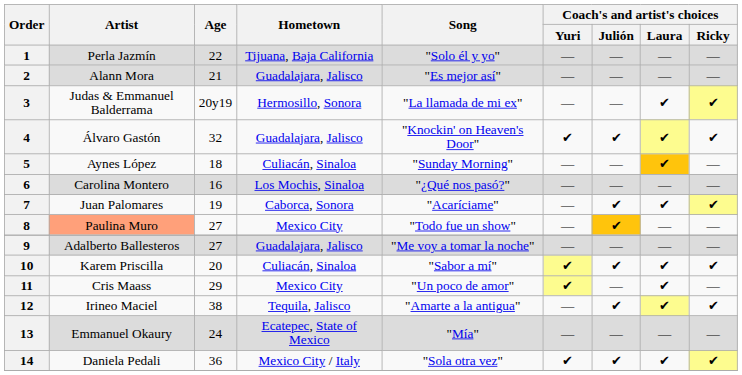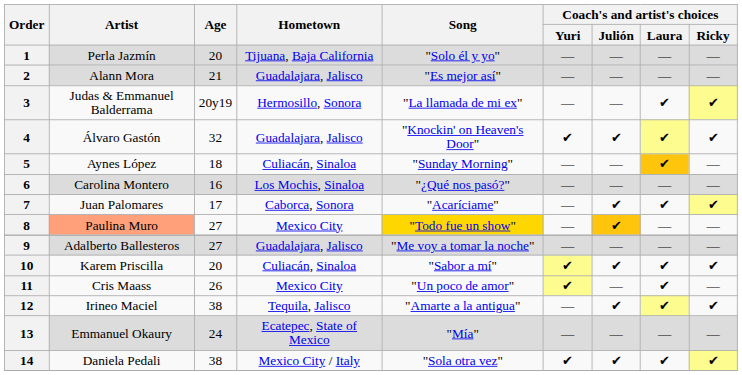1 | Age: 22 -> 20
7 | Age: 19 -> 17
8 | Song: no background -> gold background
11 | Age: 29 -> 26
14 | Age: 36 -> 38
